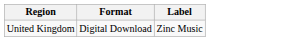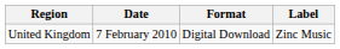+ column: Date | 7 February 2010
